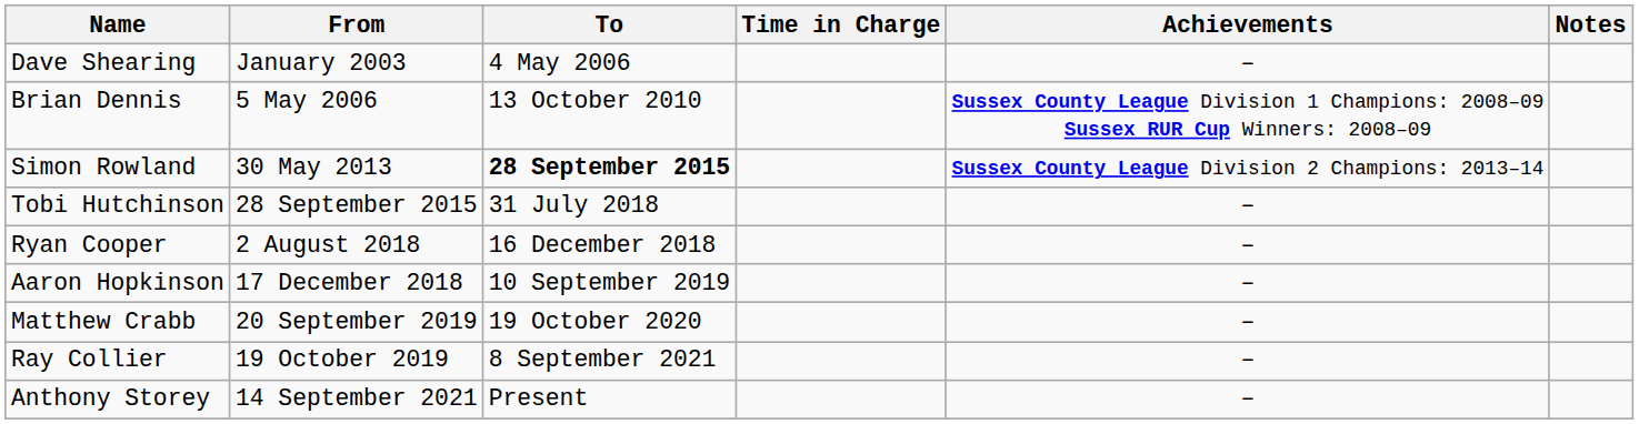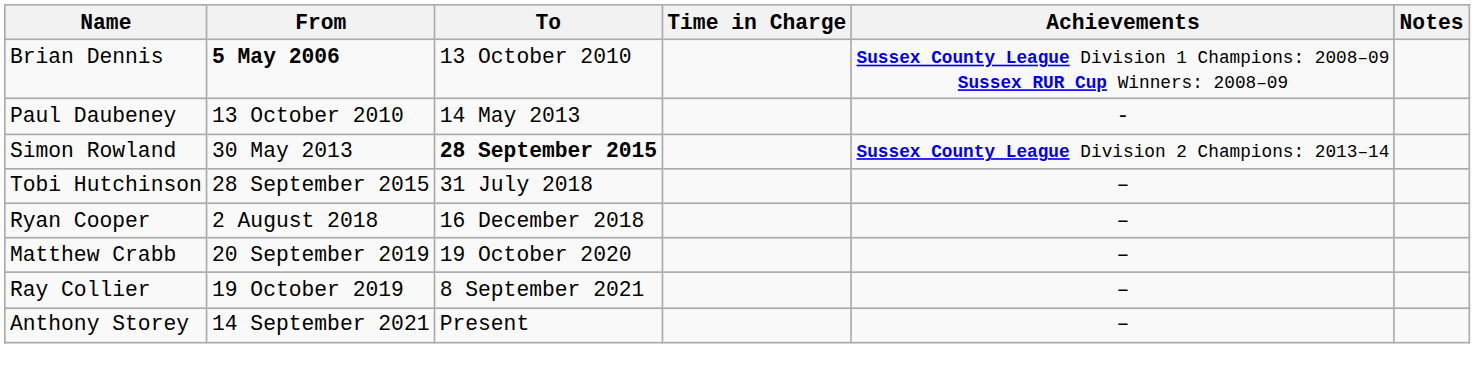- row: Dave Shearing | January 2003 | 4 May 2006 | –
Brian Dennis | From: normal -> bold
+ row: Paul Daubeney | 13 October 2010 | 14 May 2013 | -
- row: Aaron Hopkinson | 17 December 2018 | 10 September 2019 | –
